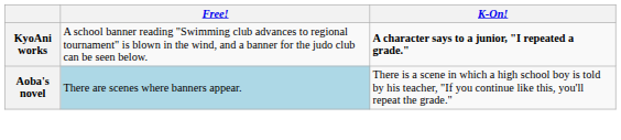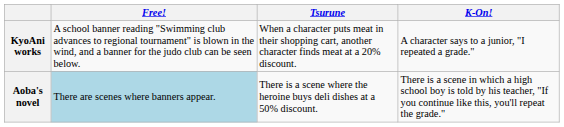+ column: Tsurune | When a character puts meat in their shopping cart, another character finds meat at a 20% discount. | There is a scene where the heroine buys deli dishes at a 50% discount.
KyoAni works | K-On!: bold -> normal
